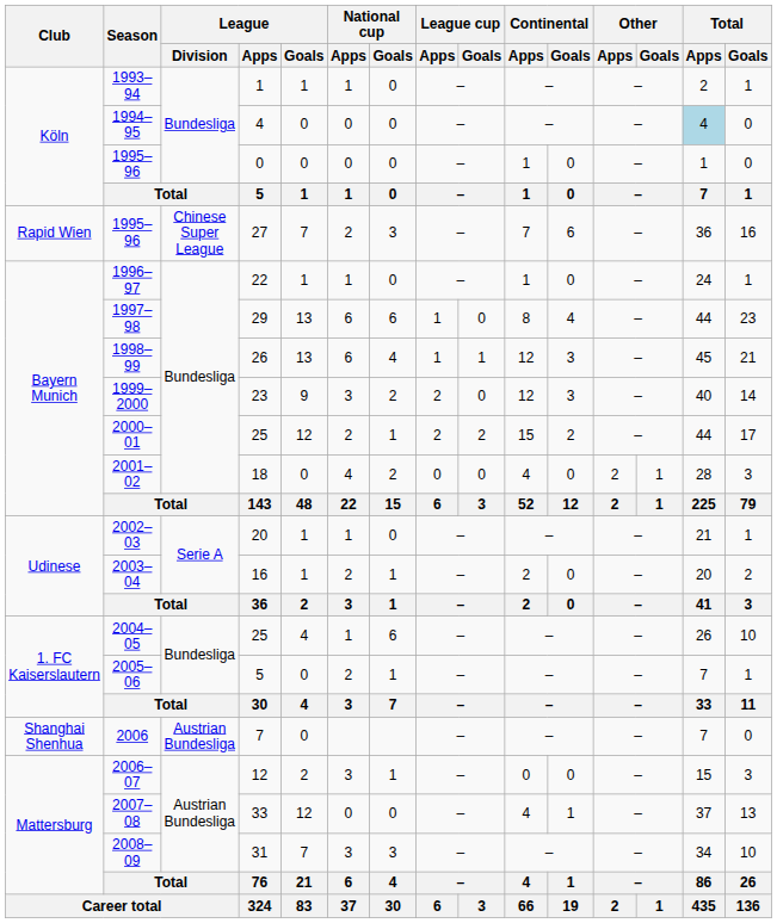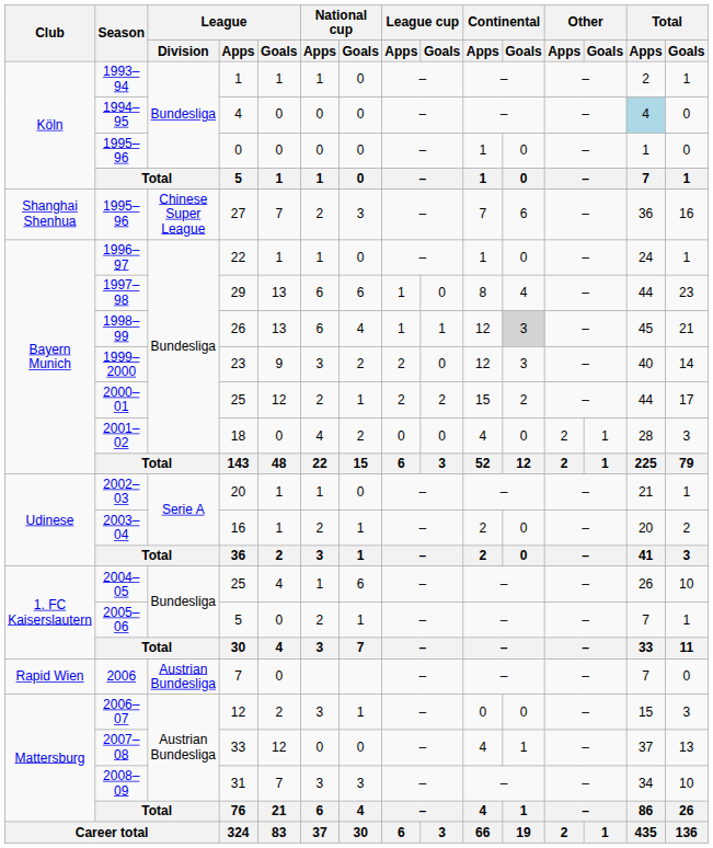1995–96 / 27 | Club: Rapid Wien -> Shanghai Shenhua
1998–99 | Continental / Goals: no background -> lightgrey background
2006 | Club: Shanghai Shenhua -> Rapid Wien
